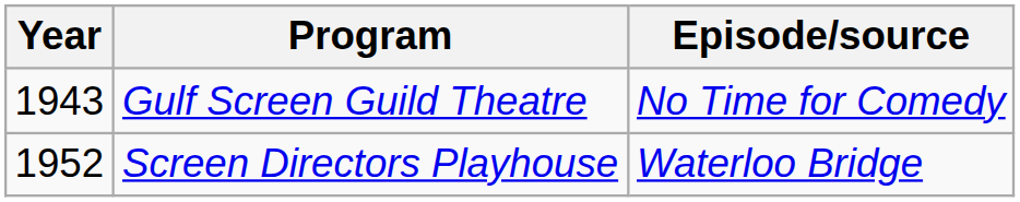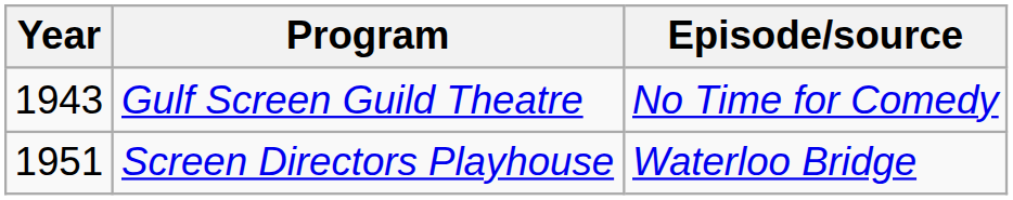Screen Directors Playhouse | Year: 1952 -> 1951
